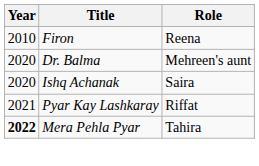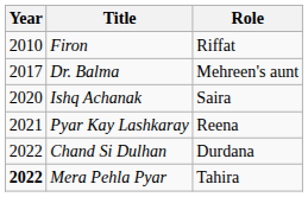Firon | Role: Reena -> Riffat
Dr. Balma | Year: 2020 -> 2017
Pyar Kay Lashkaray | Role: Riffat -> Reena
+ row: 2022 | Chand Si Dulhan | Durdana
